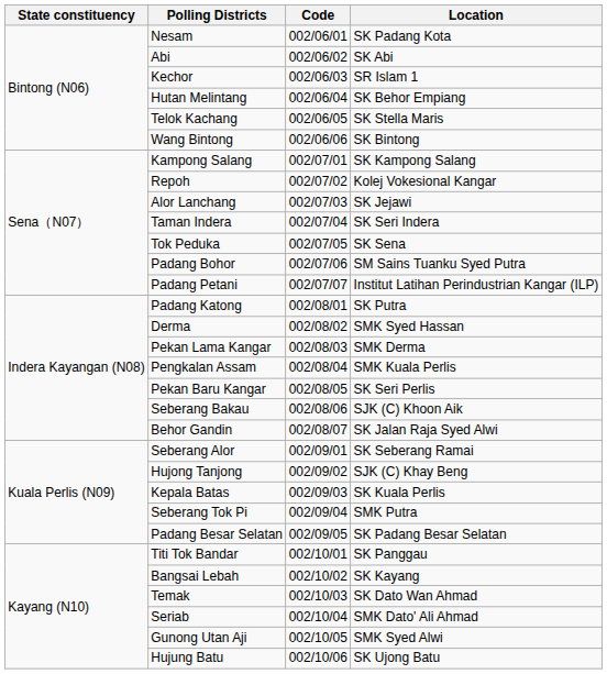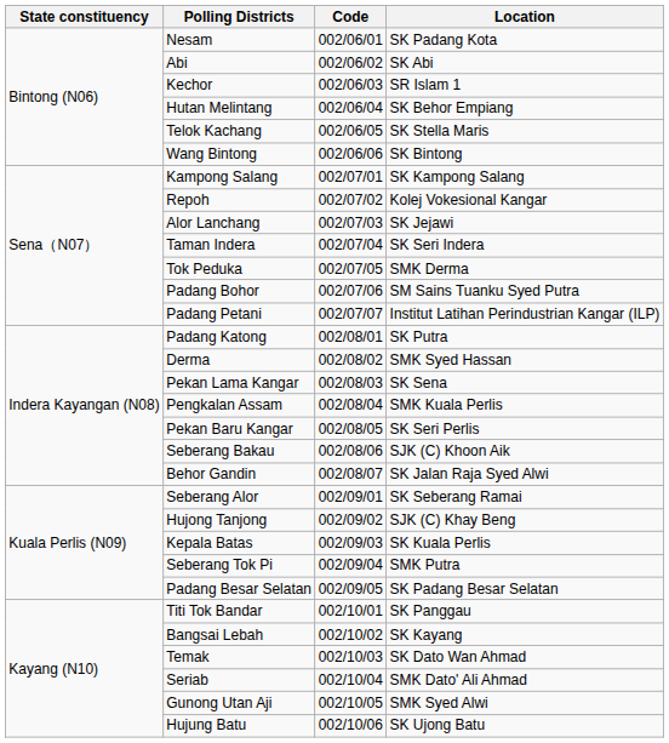Tok Peduka | Location: SK Sena -> SMK Derma
Pekan Lama Kangar | Location: SMK Derma -> SK Sena
